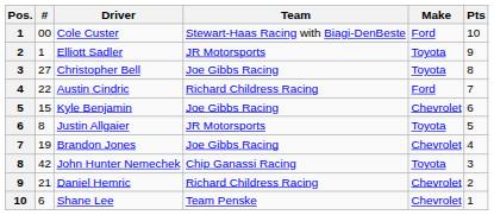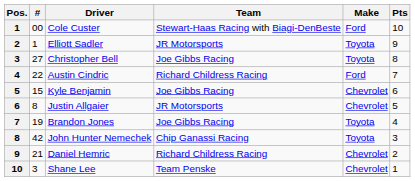Justin Allgaier | Make: Toyota -> Chevrolet
Brandon Jones | Make: Chevrolet -> Toyota
Shane Lee | #: 6 -> 3
